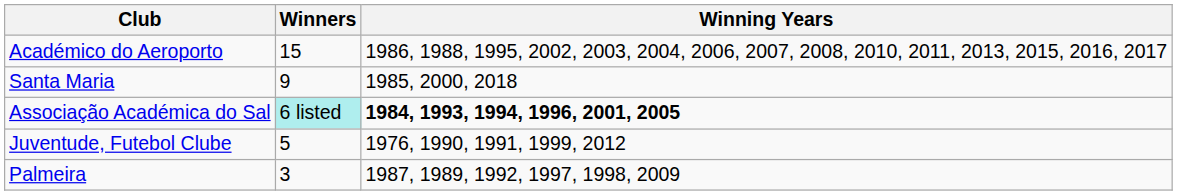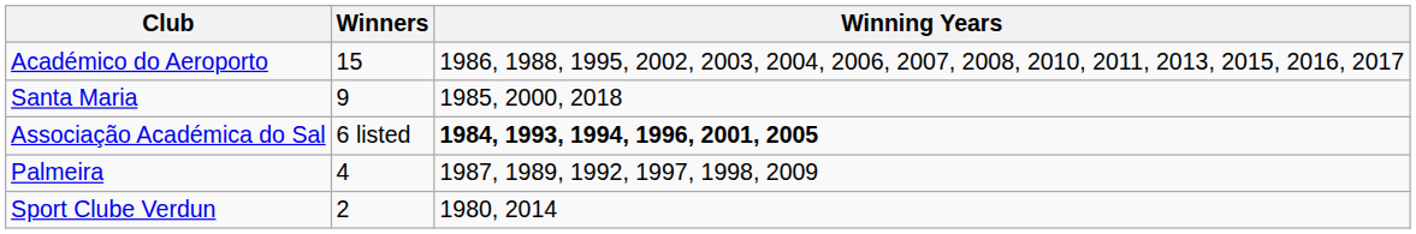Associação Académica do Sal | Winners: paleturquoise background -> no background
- row: Juventude, Futebol Clube | 5 | 1976, 1990, 1991, 1999, 2012
Palmeira | Winners: 3 -> 4
+ row: Sport Clube Verdun | 2 | 1980, 2014
